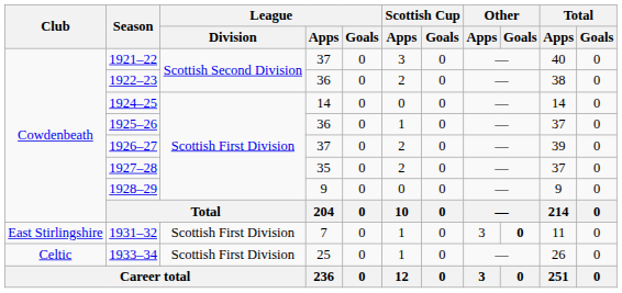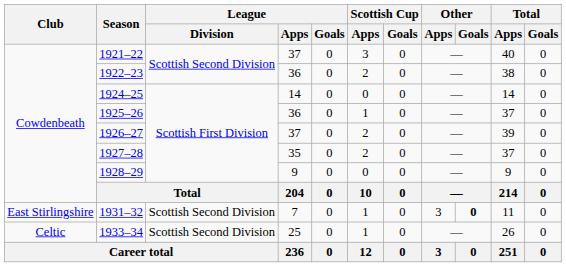1931–32 | League / Division: Scottish First Division -> Scottish Second Division
1933–34 | League / Division: Scottish First Division -> Scottish Second Division
